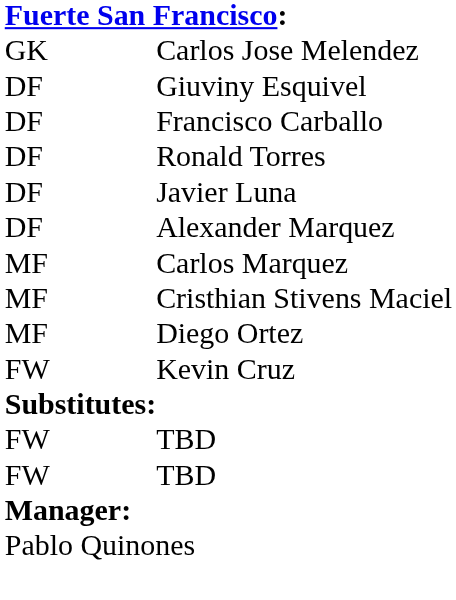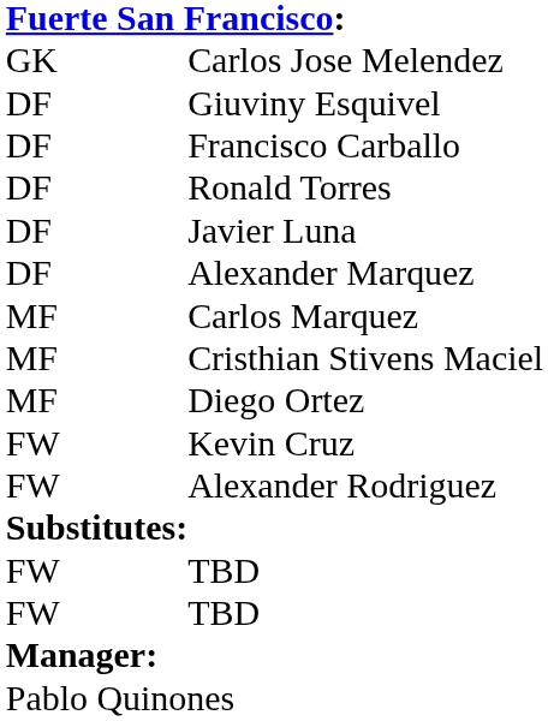+ row: FW | Alexander Rodriguez
